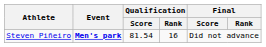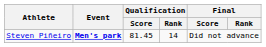Steven Piñeiro | Qualification / Score: 81.54 -> 81.45
Steven Piñeiro | Qualification / Rank: 16 -> 14
